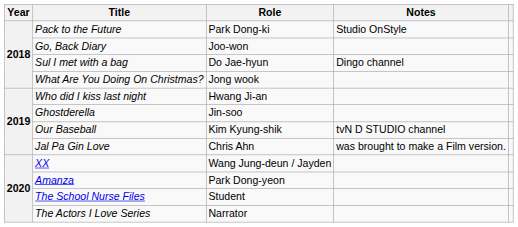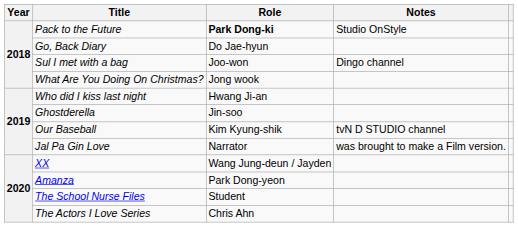Pack to the Future | Role: normal -> bold
Go, Back Diary | Role: Joo-won -> Do Jae-hyun
Sul I met with a bag | Role: Do Jae-hyun -> Joo-won
Jal Pa Gin Love | Role: Chris Ahn -> Narrator
The Actors I Love Series | Role: Narrator -> Chris Ahn
